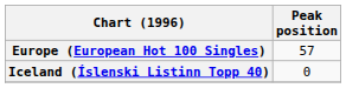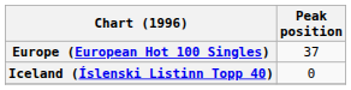Europe (European Hot 100 Singles) | Peak position: 57 -> 37
